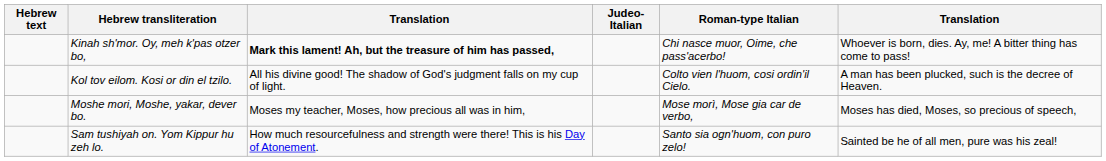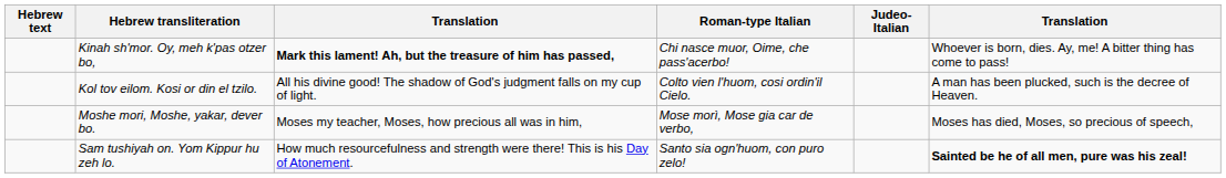columns swapped: Judeo-Italian <-> Roman-type Italian
Sam tushiyah on. Yom Kippur hu zeh lo. | column 6: normal -> bold
